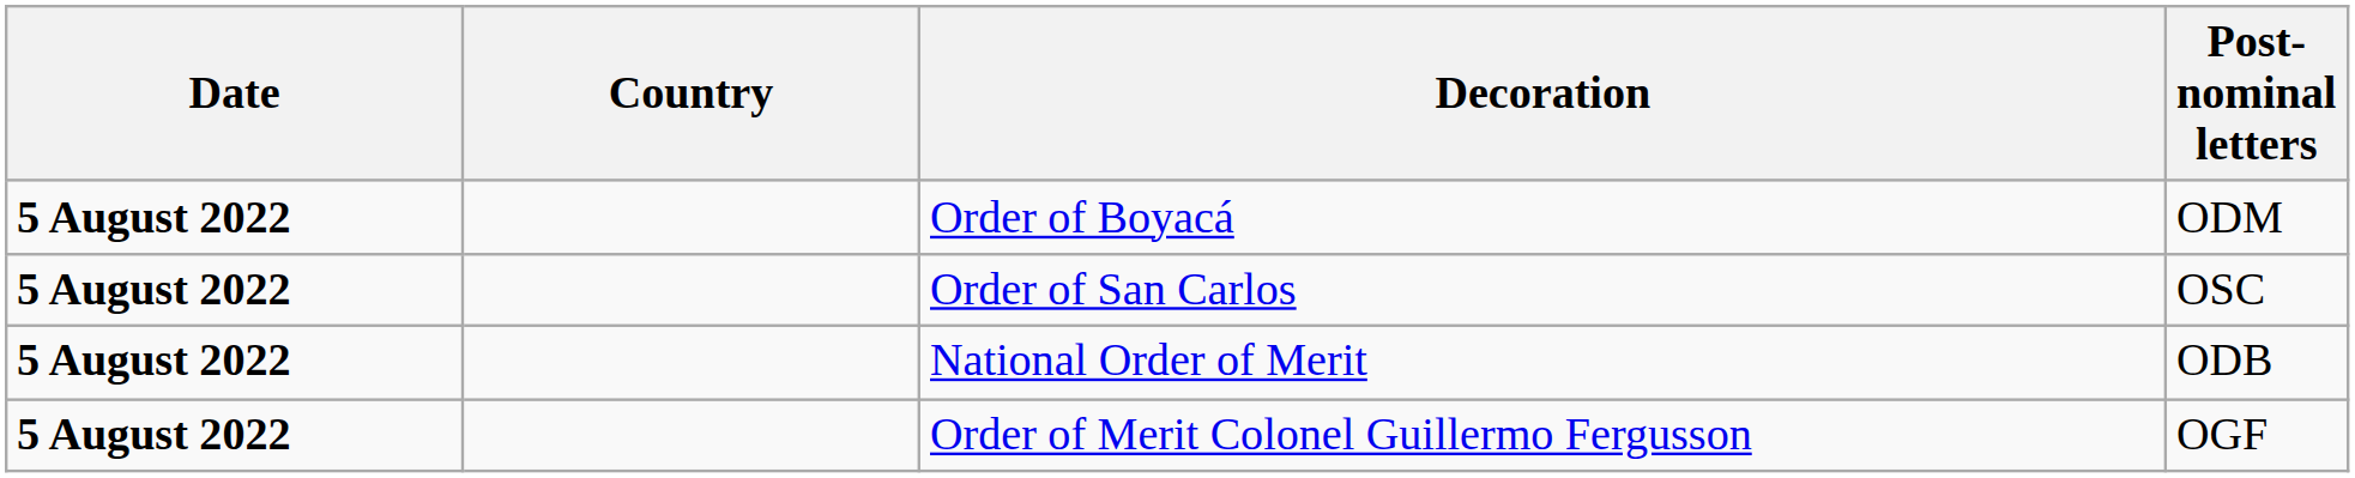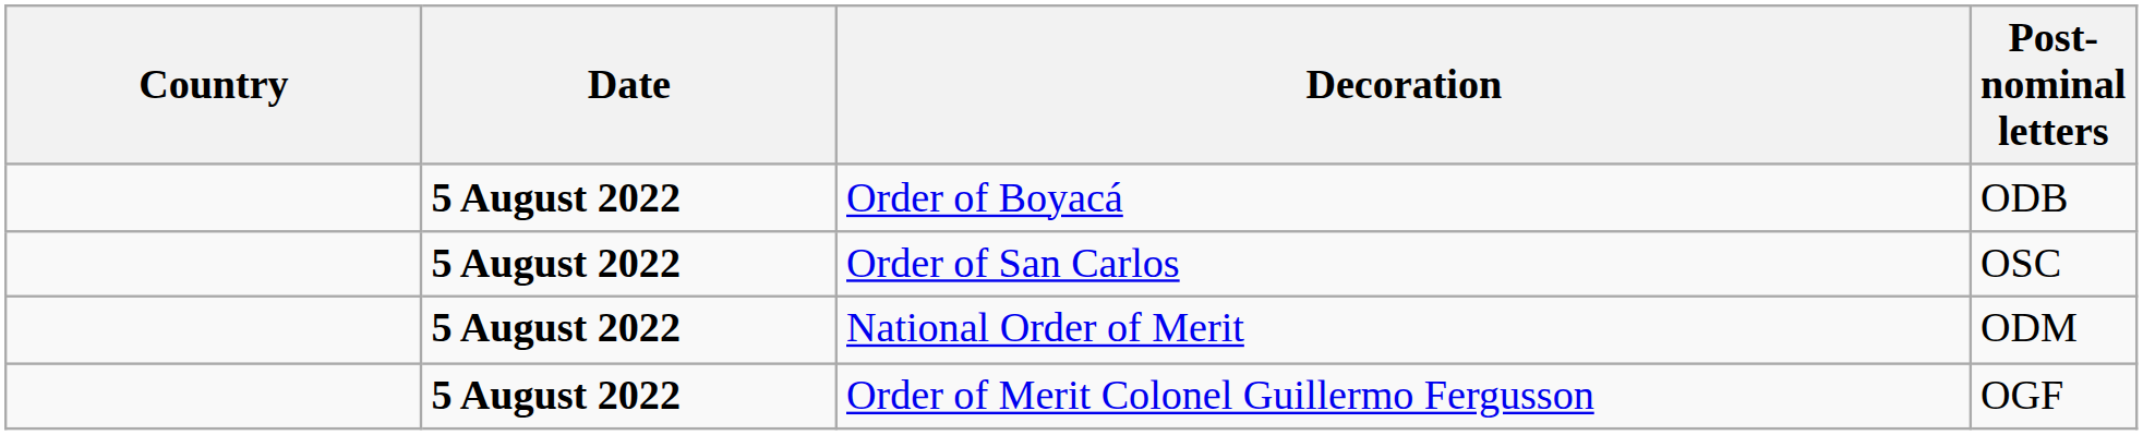columns swapped: Country <-> Date
Order of Boyacá | Post-nominal letters: ODM -> ODB
National Order of Merit | Post-nominal letters: ODB -> ODM
